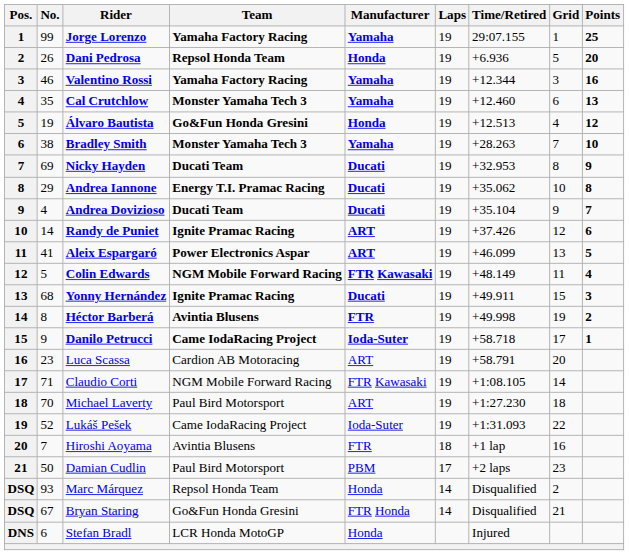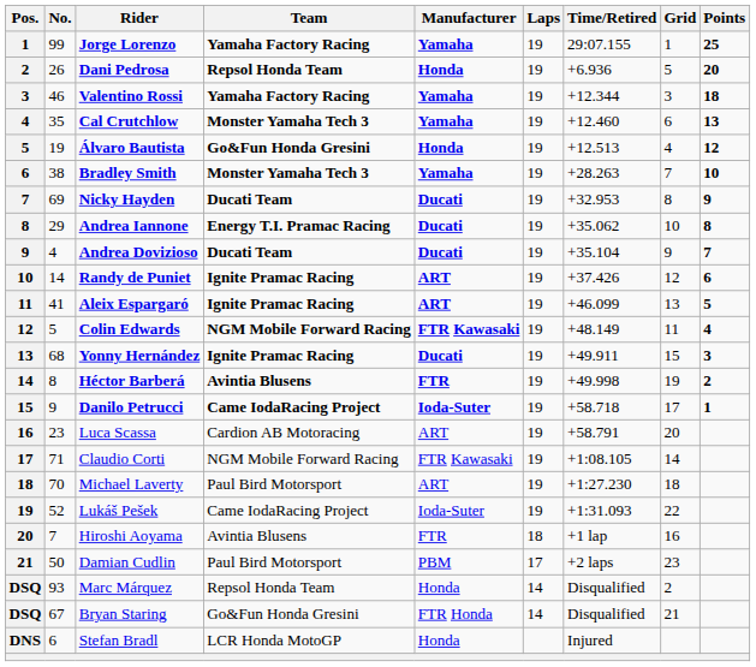Valentino Rossi | Points: 16 -> 18
Aleix Espargaró | Team: Power Electronics Aspar -> Ignite Pramac Racing
